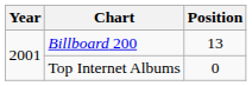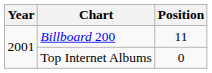Billboard 200 | Position: 13 -> 11
